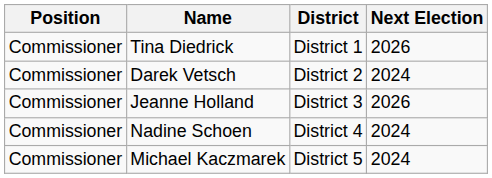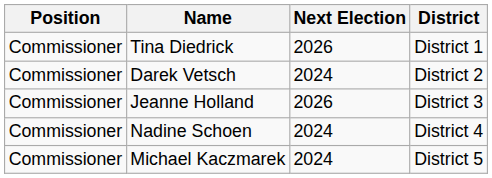columns swapped: District <-> Next Election
